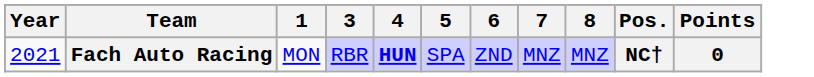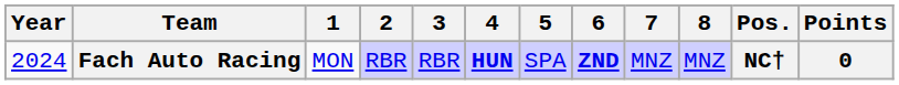+ column: 2 | RBR
Fach Auto Racing | Year: 2021 -> 2024
Fach Auto Racing | 6: normal -> bold
